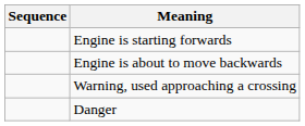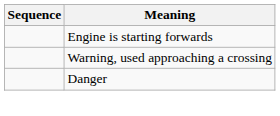- row: Engine is about to move backwards
